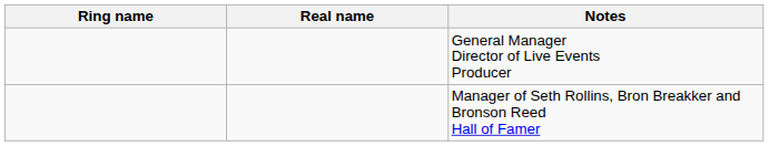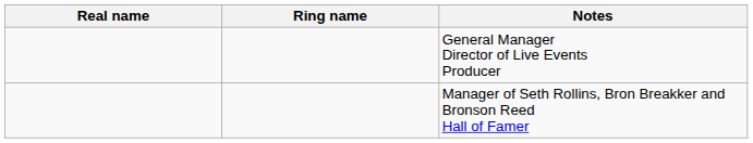columns swapped: Ring name <-> Real name
